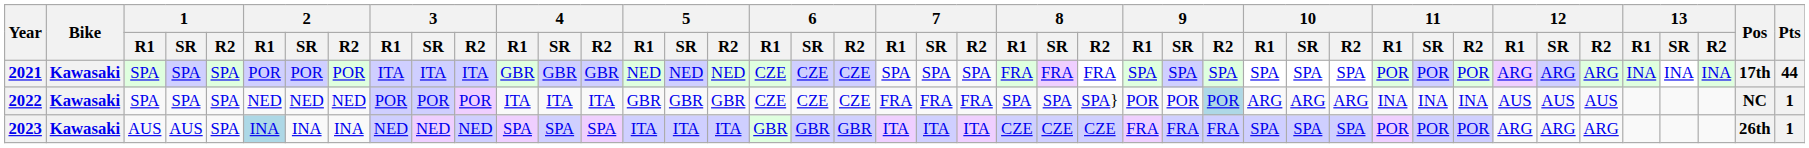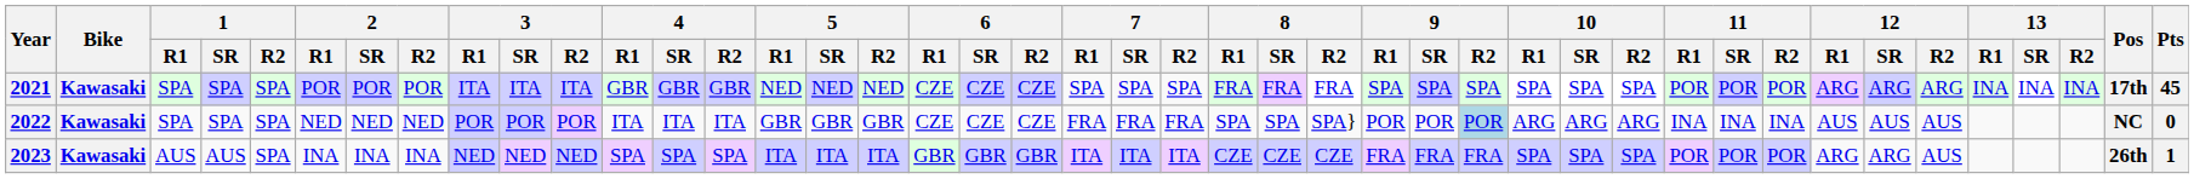2021 | Pts: 44 -> 45
2022 | Pts: 1 -> 0
2023 | 2 / R1: lightblue background -> no background
2023 | 12 / R2: ARG -> AUS
